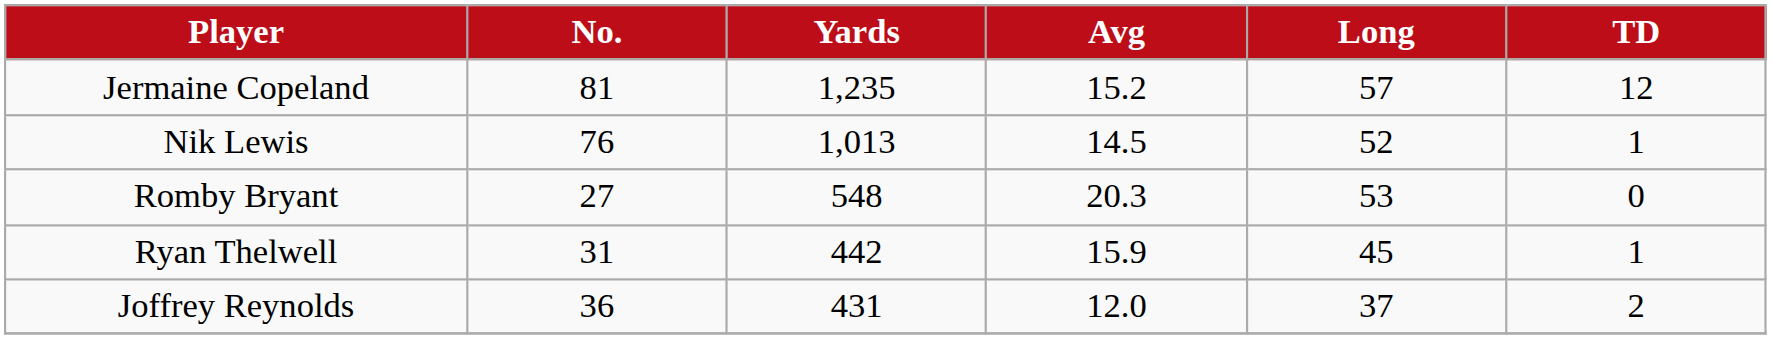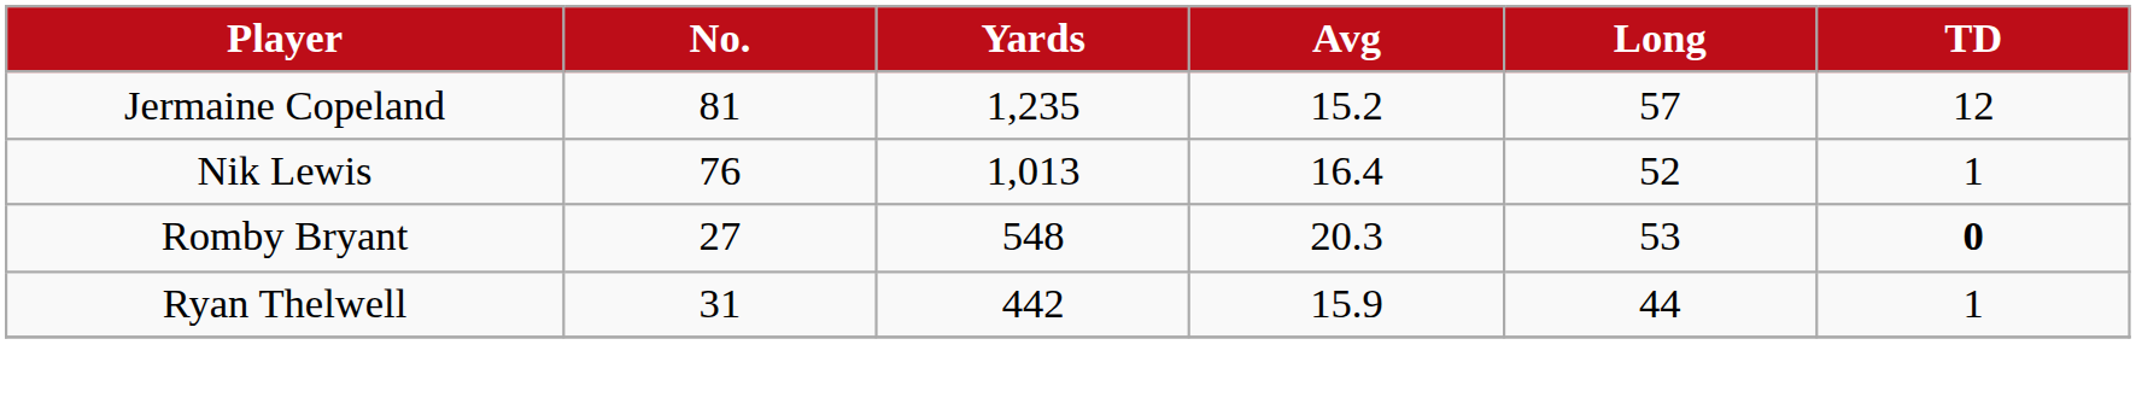Nik Lewis | Avg: 14.5 -> 16.4
Romby Bryant | TD: normal -> bold
Ryan Thelwell | Long: 45 -> 44
- row: Joffrey Reynolds | 36 | 431 | 12.0 | 37 | 2
